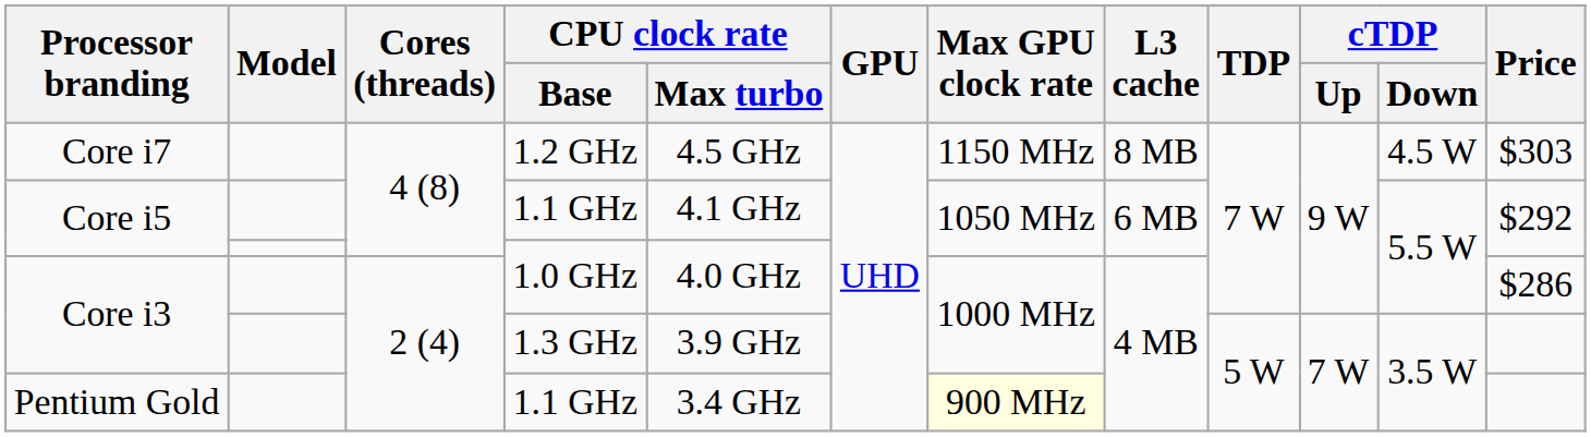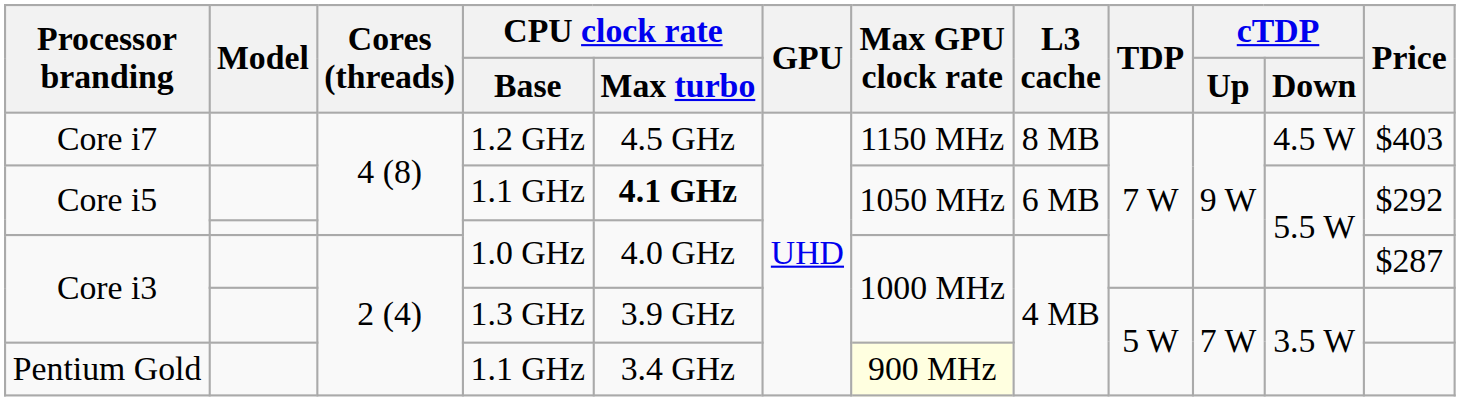Core i7 | Price: $303 -> $403
Core i5 / 1.1 GHz | CPU clock rate / Max turbo: normal -> bold
Core i3 / 1.0 GHz | Price: $286 -> $287
